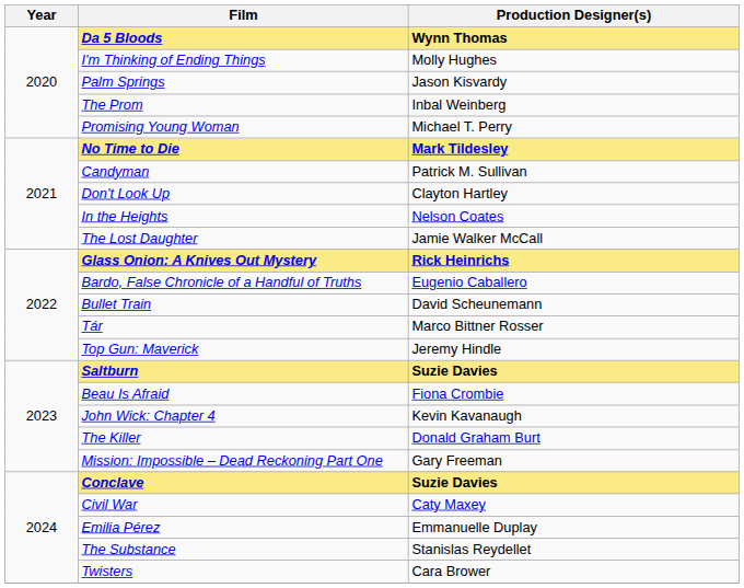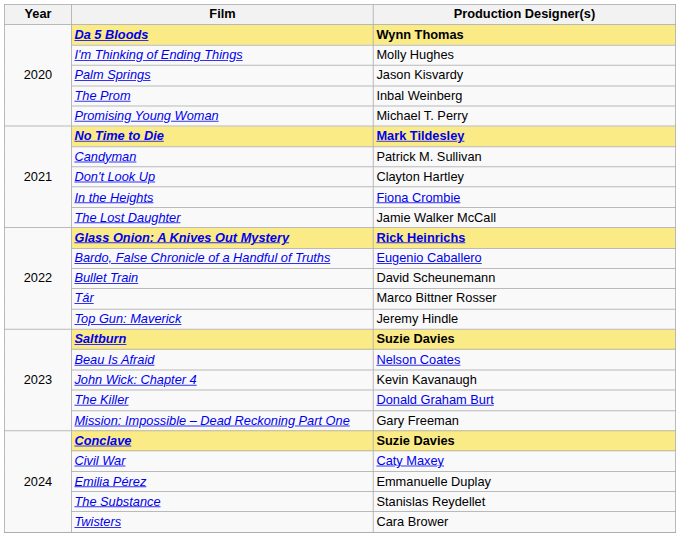In the Heights | Production Designer(s): Nelson Coates -> Fiona Crombie
Beau Is Afraid | Production Designer(s): Fiona Crombie -> Nelson Coates
